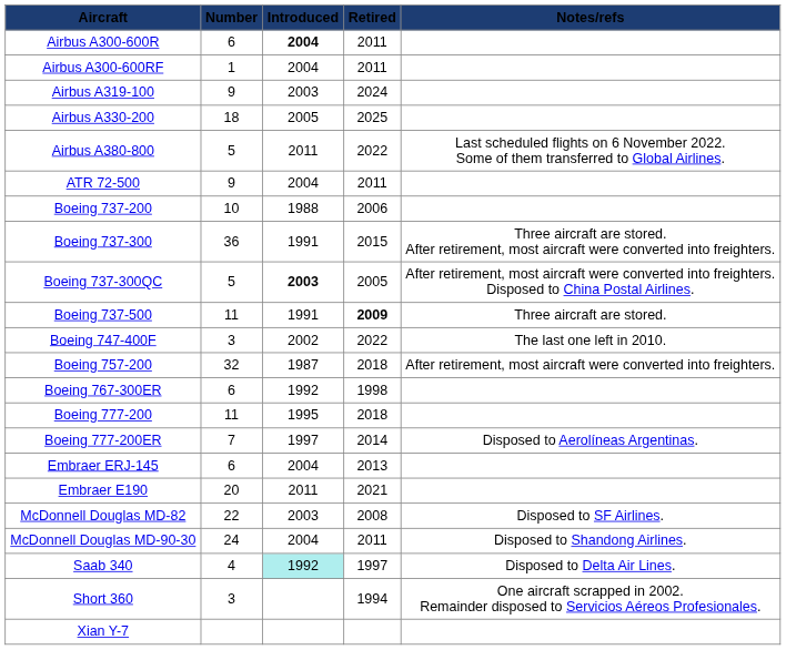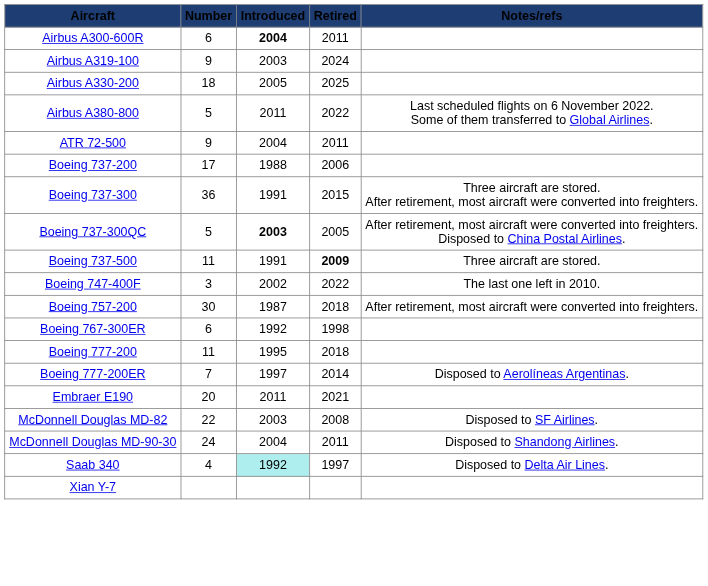- row: Airbus A300-600RF | 1 | 2004 | 2011
Boeing 737-200 | Number: 10 -> 17
Boeing 757-200 | Number: 32 -> 30
- row: Embraer ERJ-145 | 6 | 2004 | 2013
- row: Short 360 | 3 | 1994 | One aircraft scrapped in 2002. Remainder disposed to Servicios Aéreos Profesionales.
